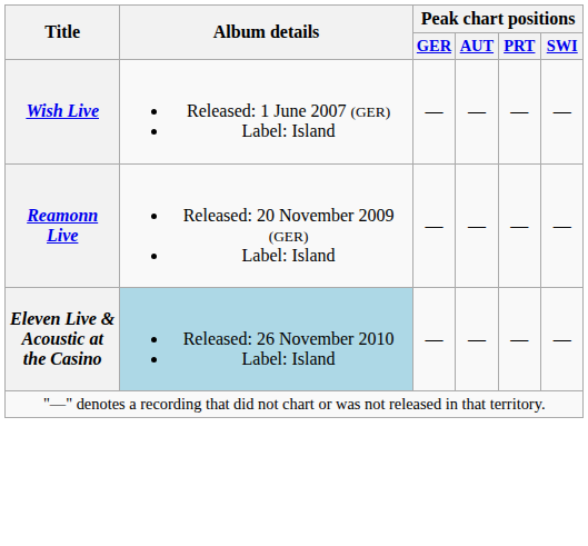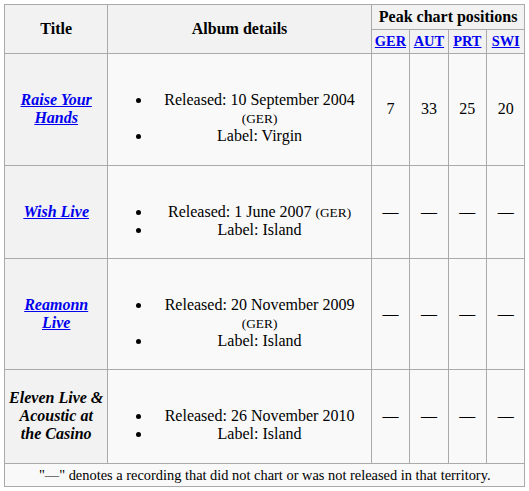+ row: Raise Your Hands | Released: 10 September 2004 (GER) Label: Virgin | 7 | 33 | 25 | 20
Eleven Live & Acoustic at the Casino | Album details: lightblue background -> no background
